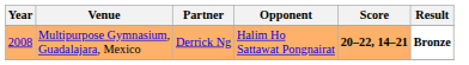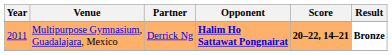Multipurpose Gymnasium, Guadalajara, Mexico | Year: 2008 -> 2011
Multipurpose Gymnasium, Guadalajara, Mexico | Opponent: normal -> bold
